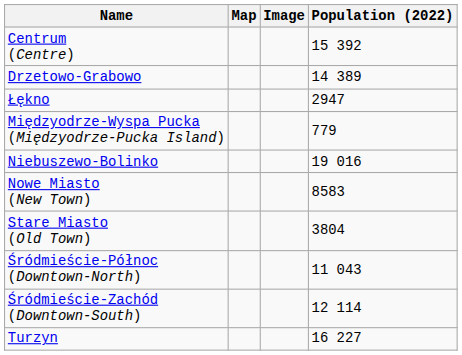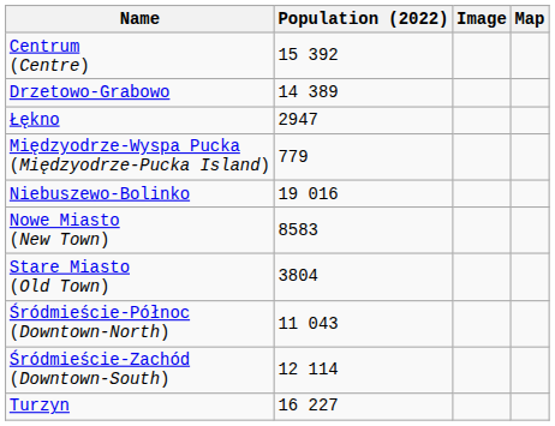columns swapped: Population (2022) <-> Map
